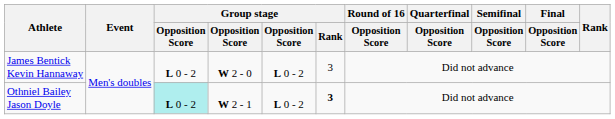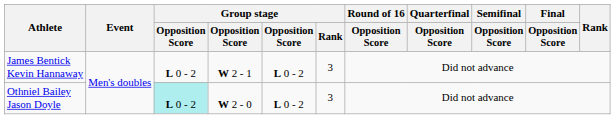James Bentick Kevin Hannaway | column 4: W 2 - 0 -> W 2 - 1
Othniel Bailey Jason Doyle | column 4: W 2 - 1 -> W 2 - 0
Othniel Bailey Jason Doyle | Group stage / Rank: bold -> normal
